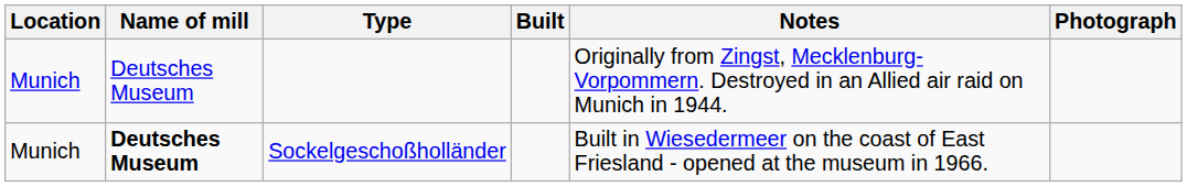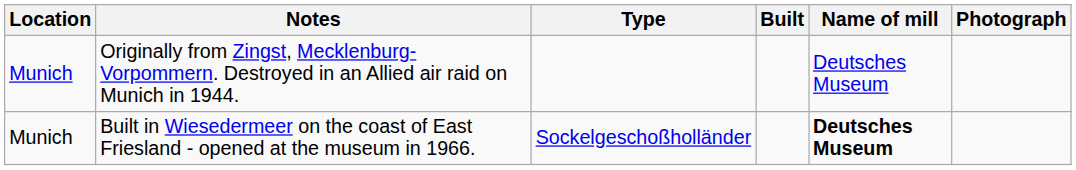columns swapped: Name of mill <-> Notes
